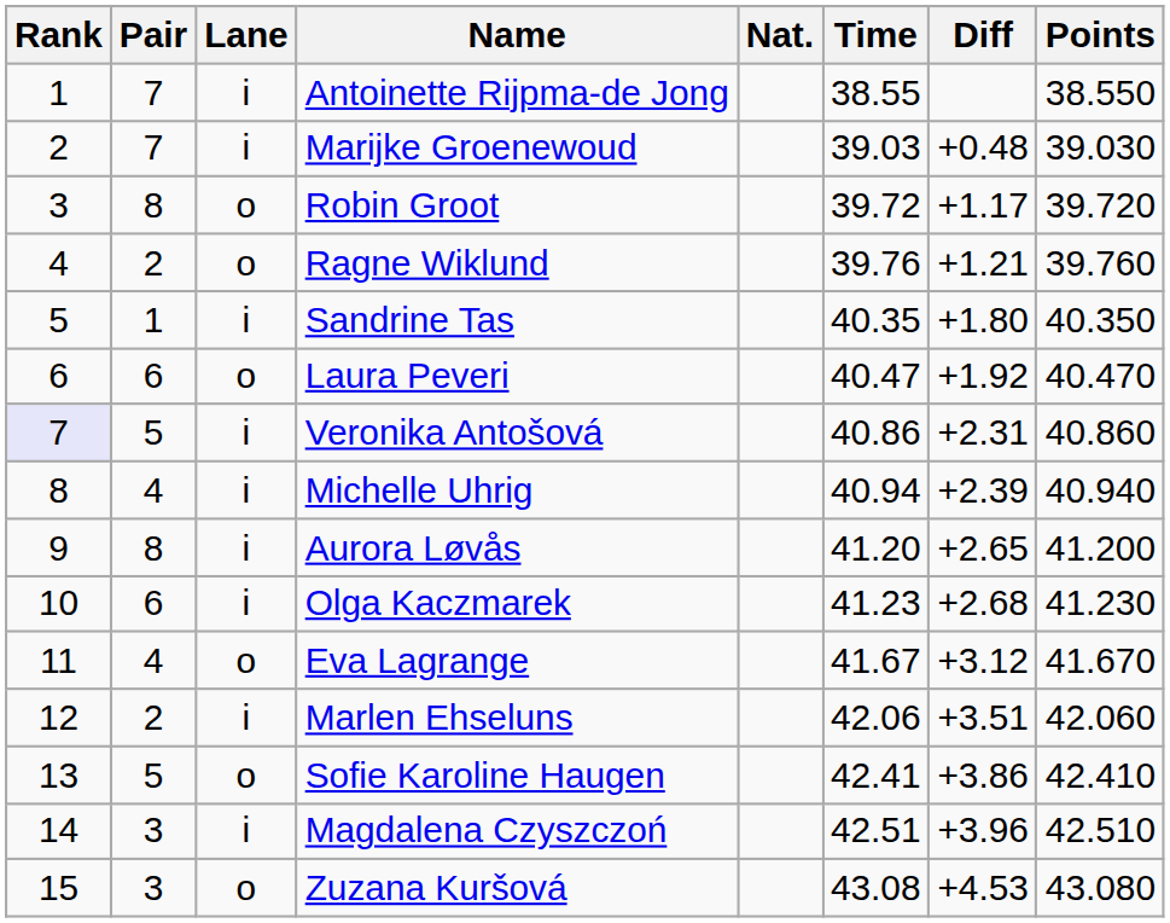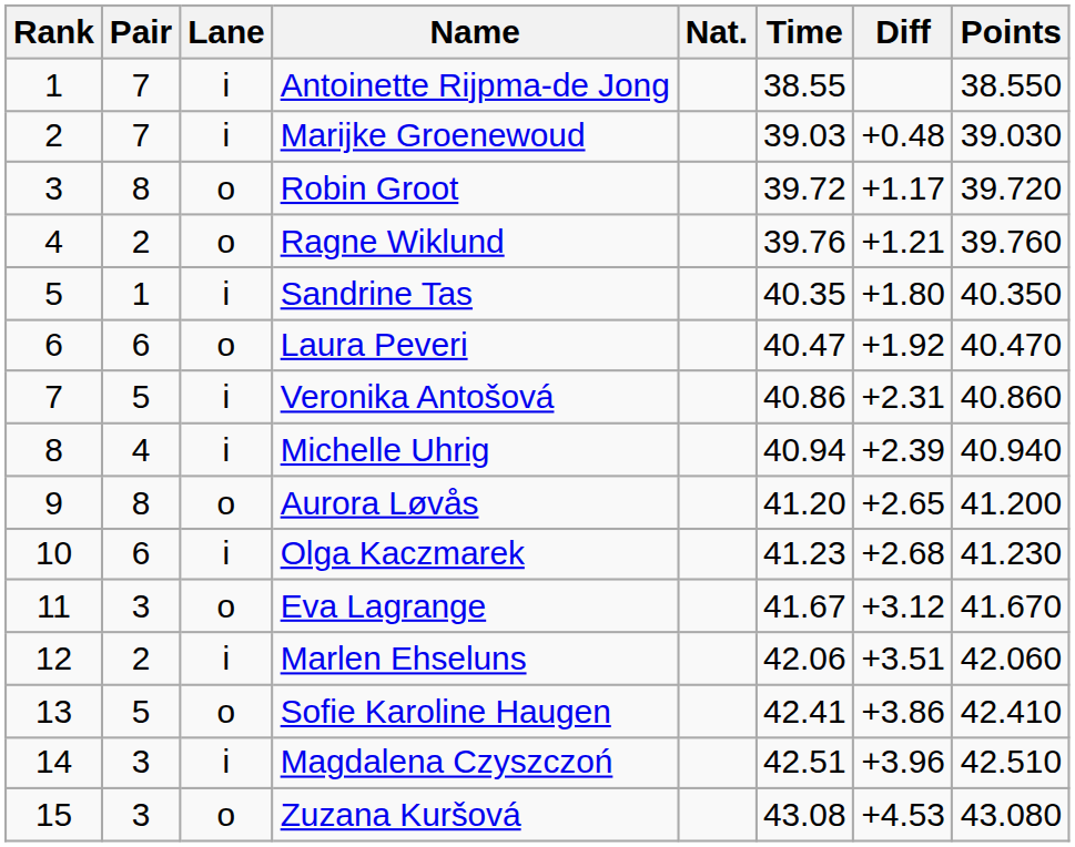Veronika Antošová | Rank: lavender background -> no background
Aurora Løvås | Lane: i -> o
Eva Lagrange | Pair: 4 -> 3
